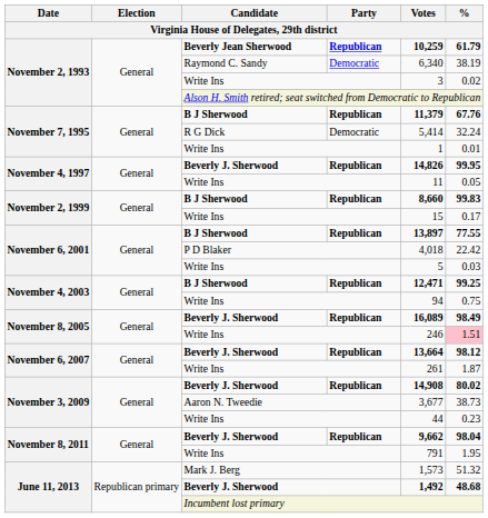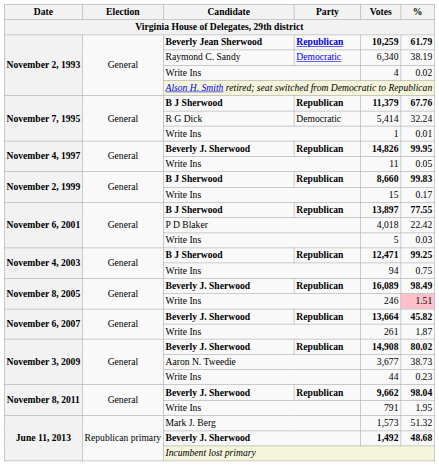November 2, 1993 / Write Ins | Votes: 3 -> 4
November 6, 2007 / Beverly J. Sherwood | %: 98.12 -> 45.82
